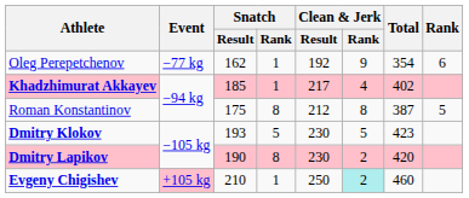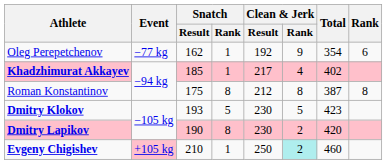Roman Konstantinov | Rank: 5 -> 8
